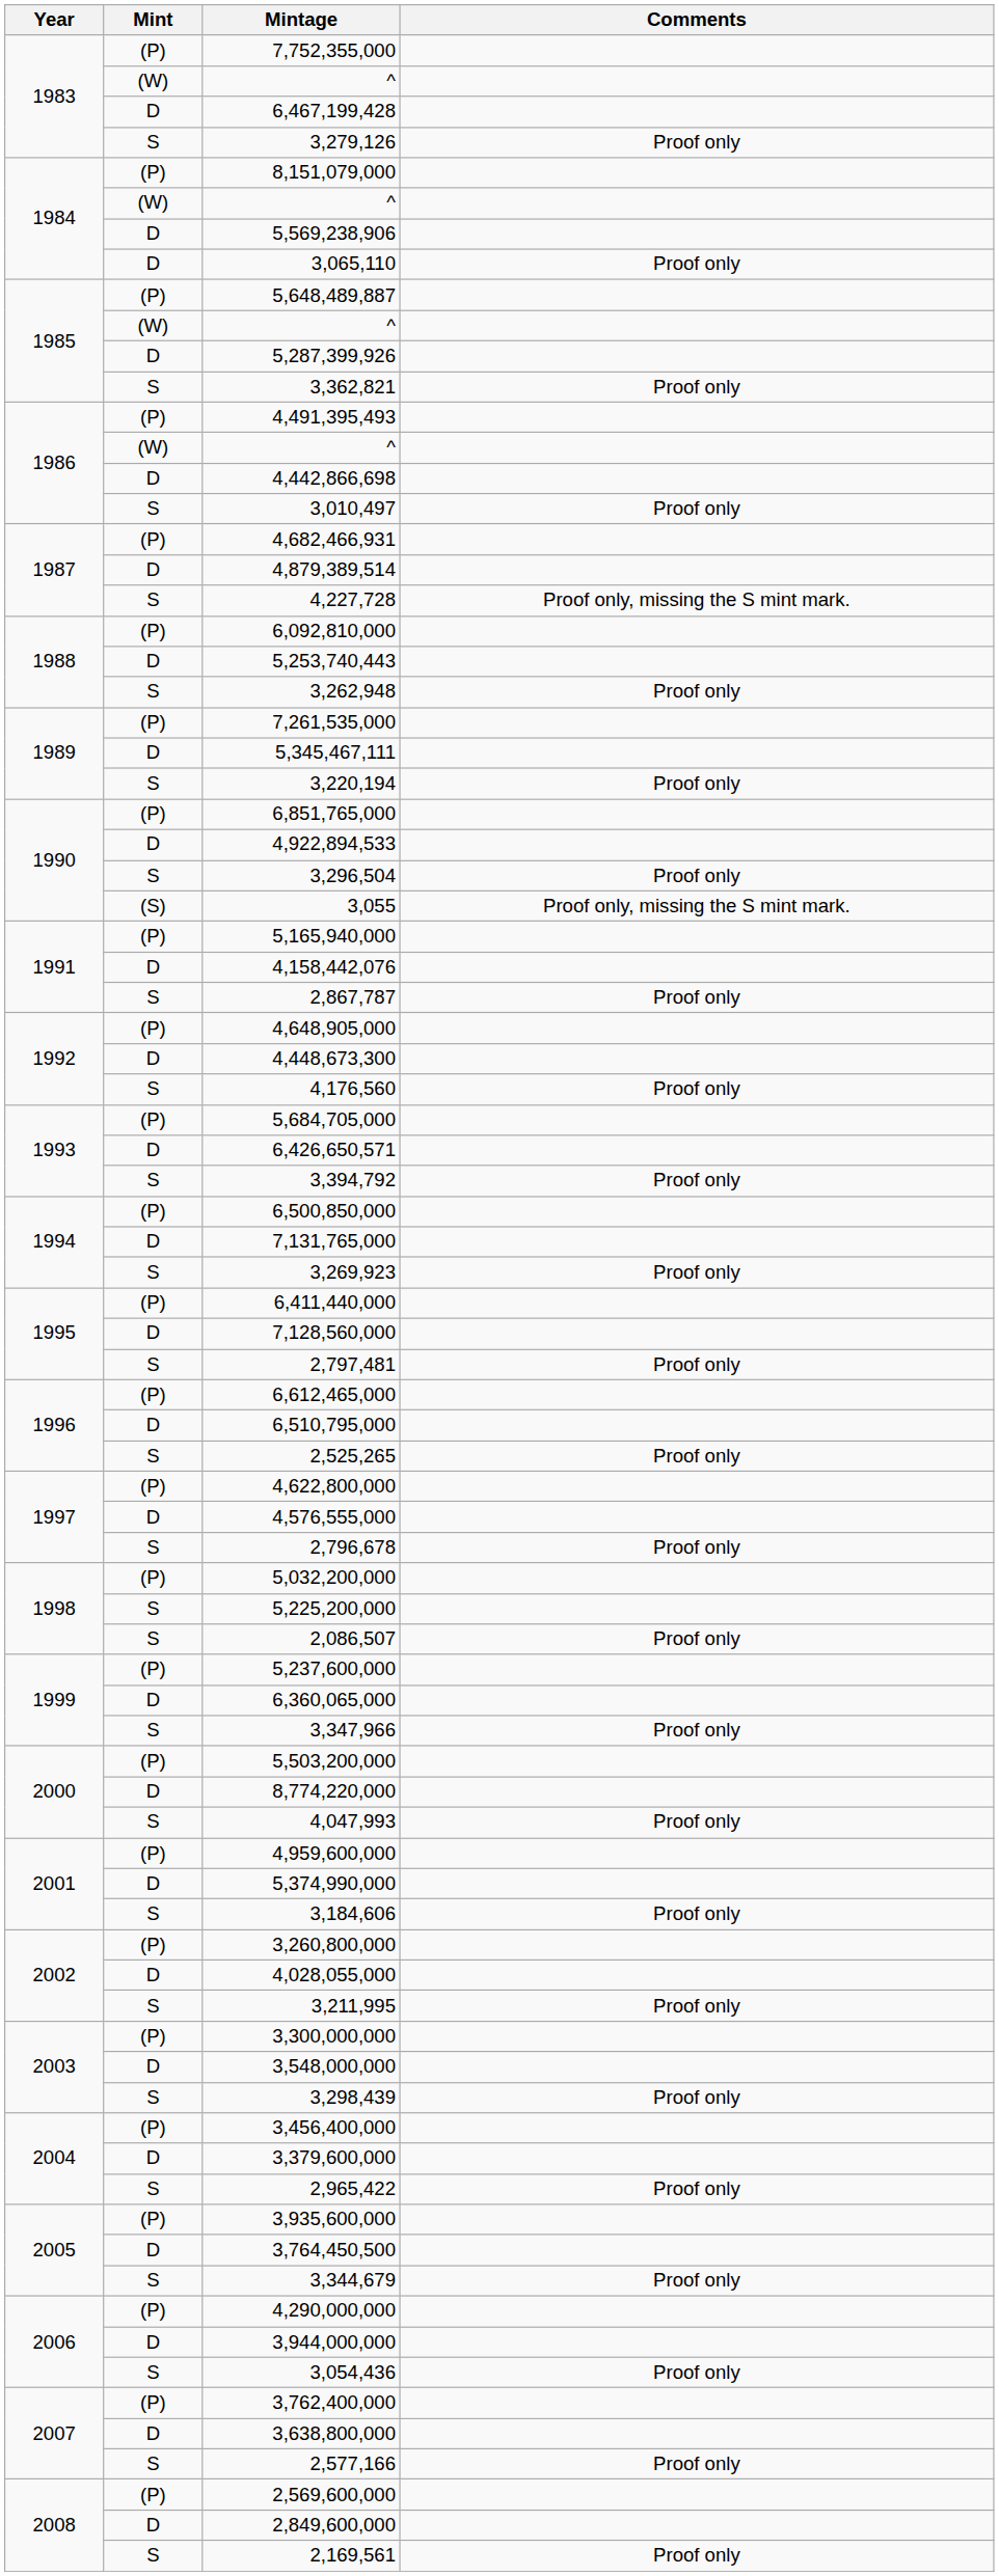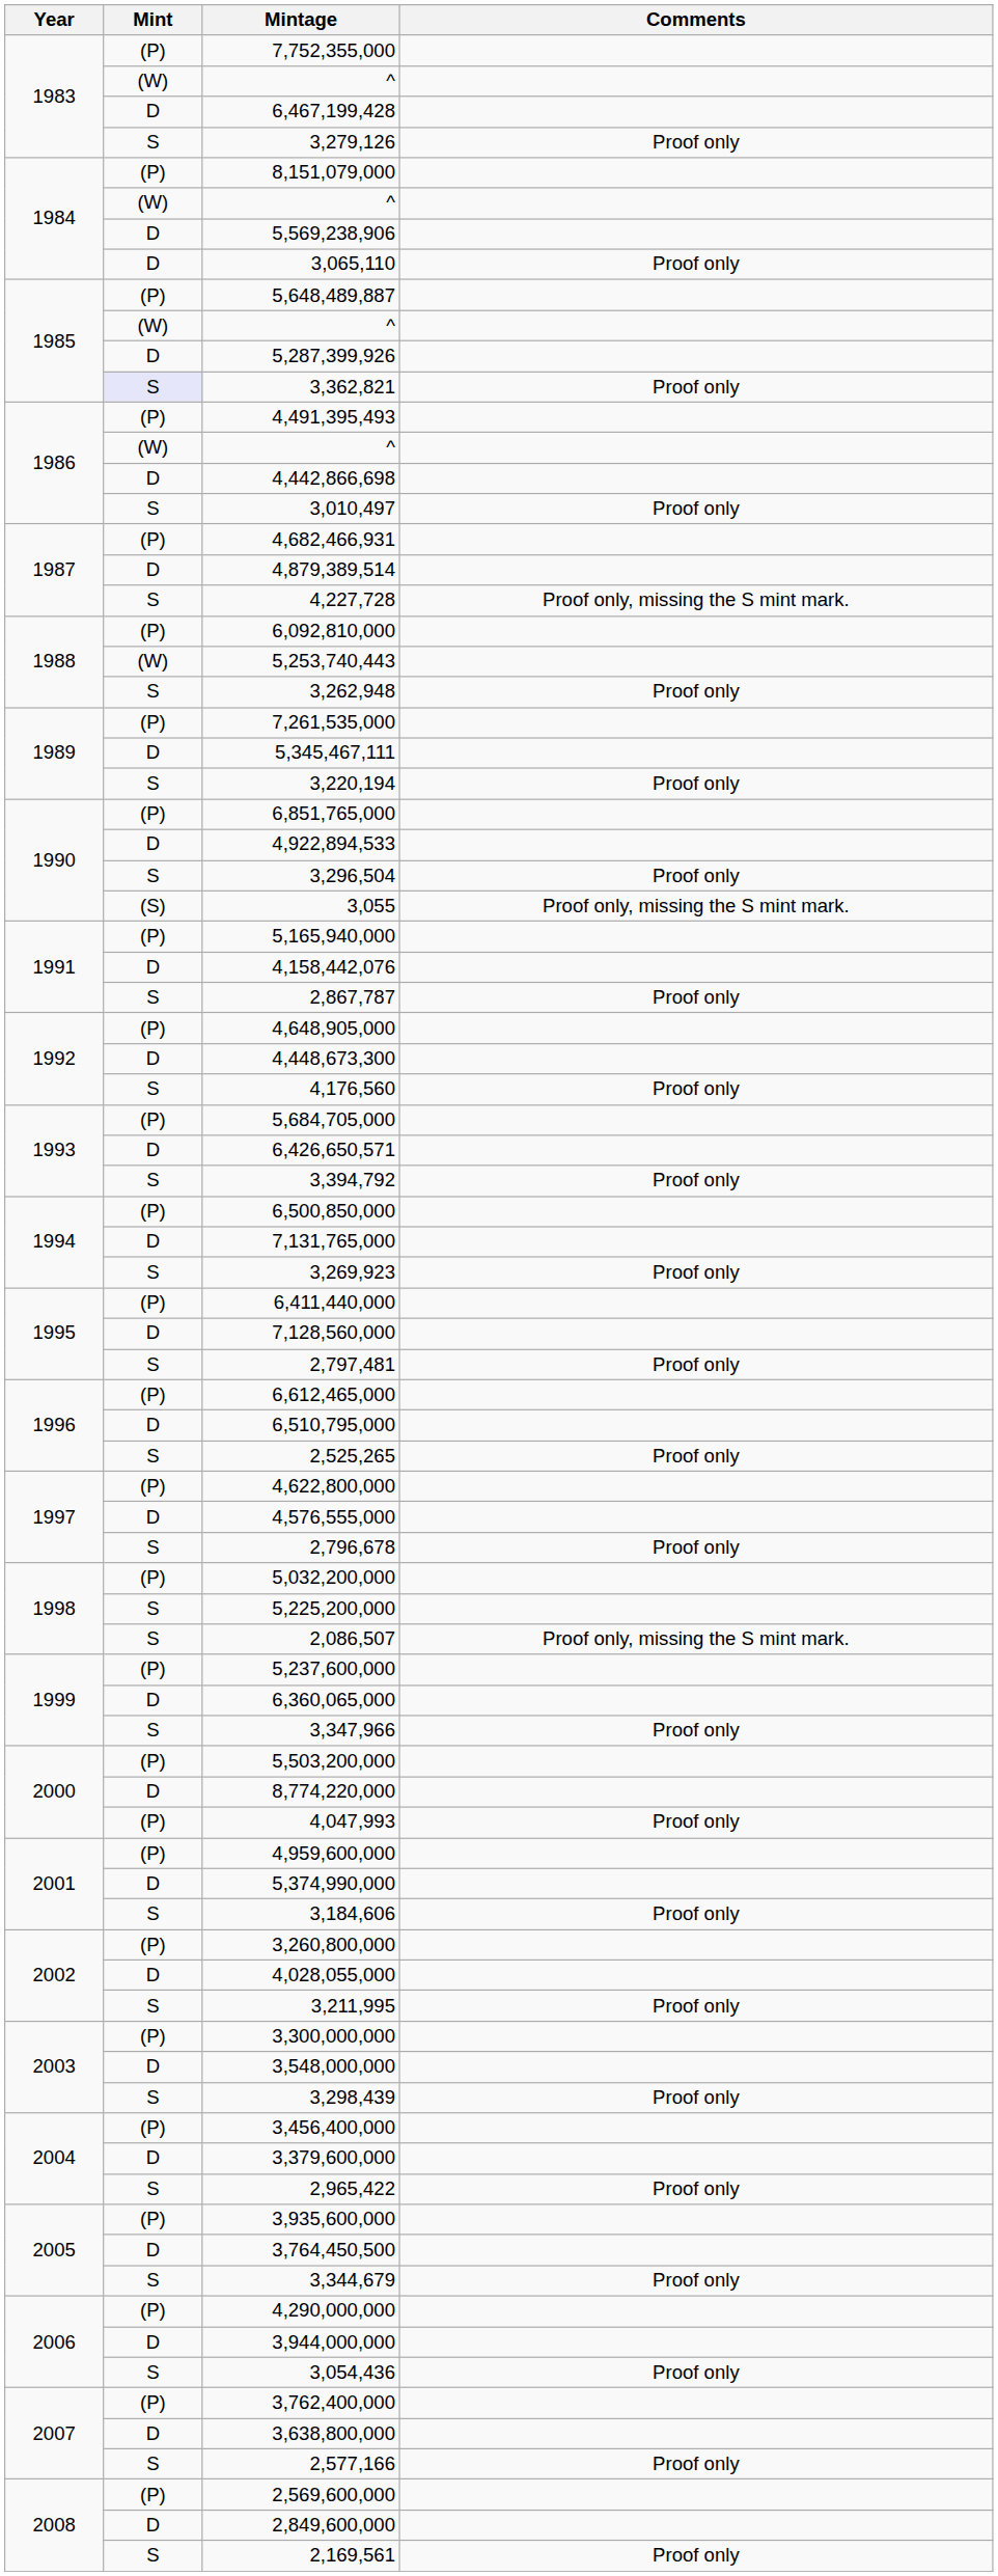3,362,821 | Mint: no background -> lavender background
5,253,740,443 | Mint: D -> (W)
2,086,507 | Comments: Proof only -> Proof only, missing the S mint mark.
4,047,993 | Mint: S -> (P)
